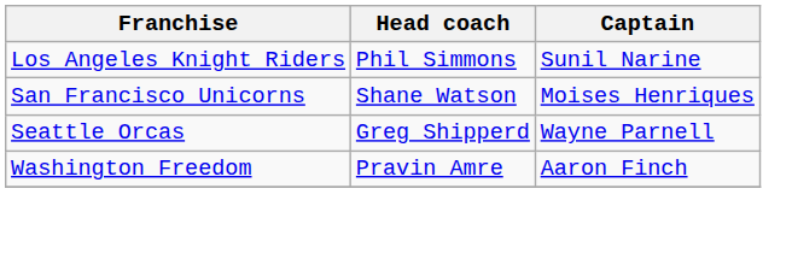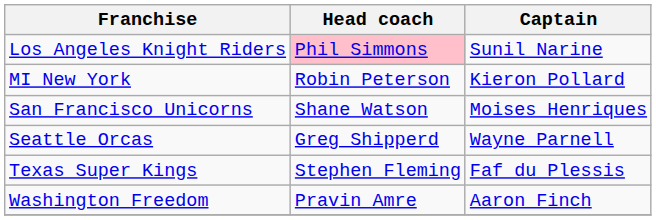Los Angeles Knight Riders | Head coach: no background -> pink background
+ row: MI New York | Robin Peterson | Kieron Pollard
+ row: Texas Super Kings | Stephen Fleming | Faf du Plessis
